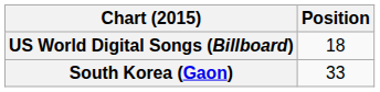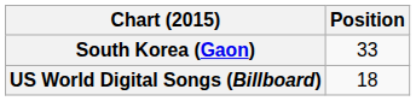rows swapped: South Korea (Gaon) <-> US World Digital Songs (Billboard)
